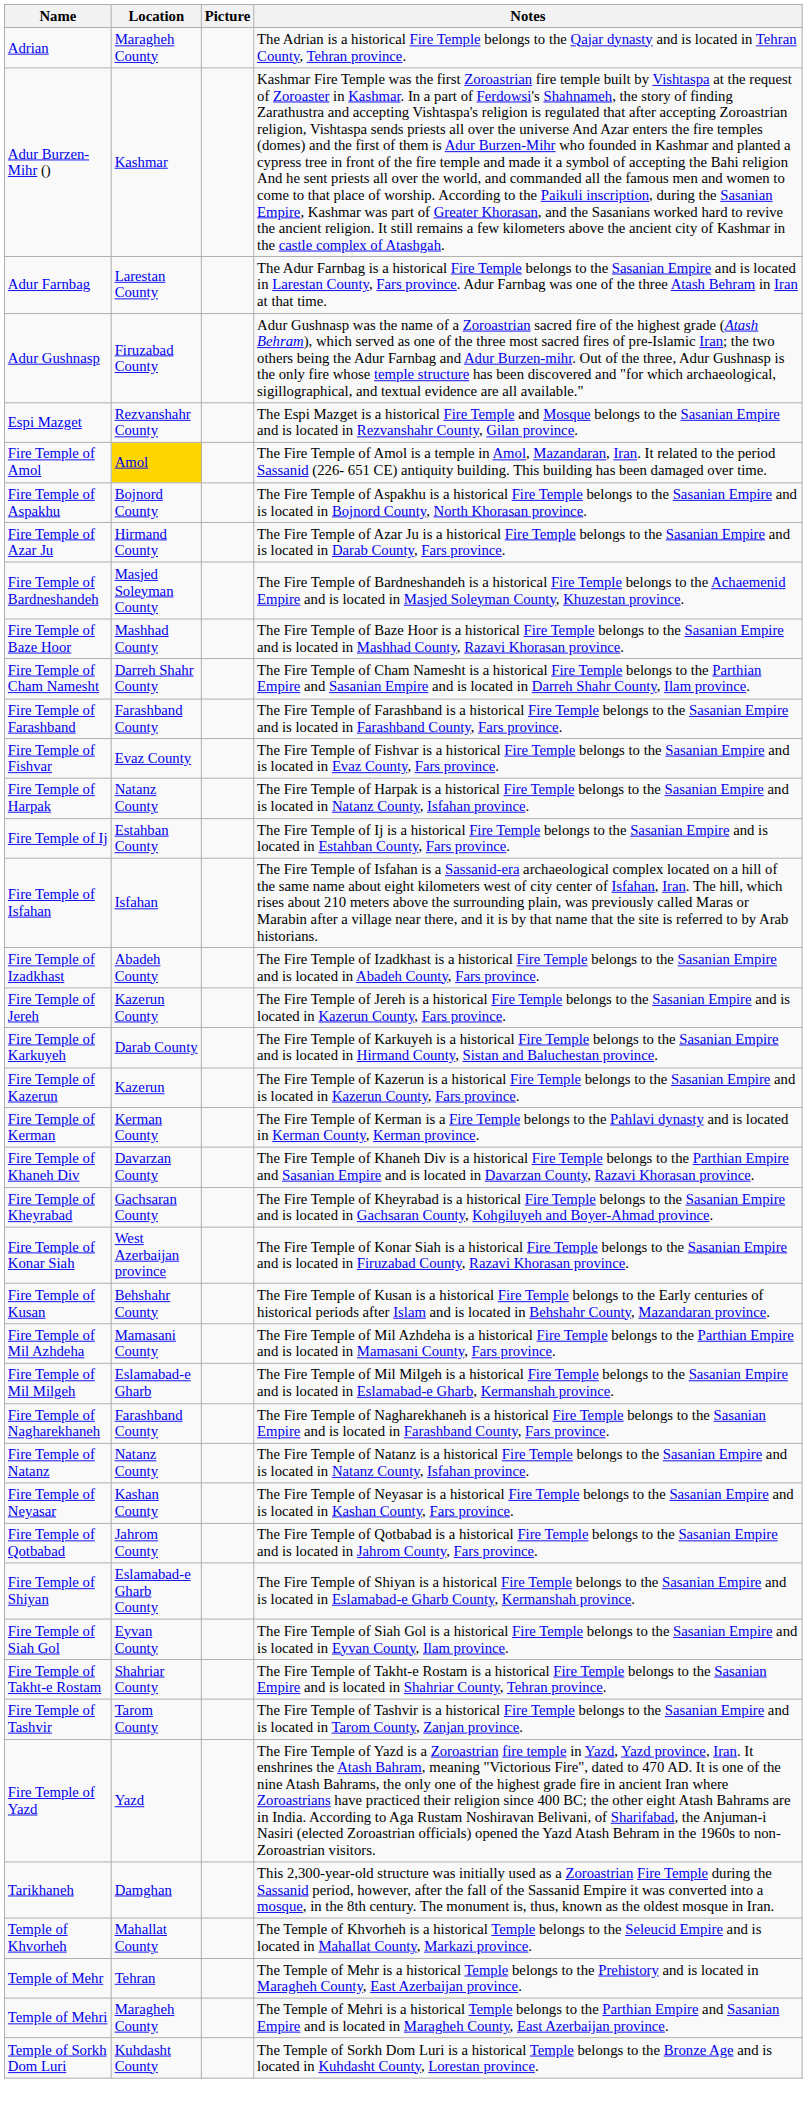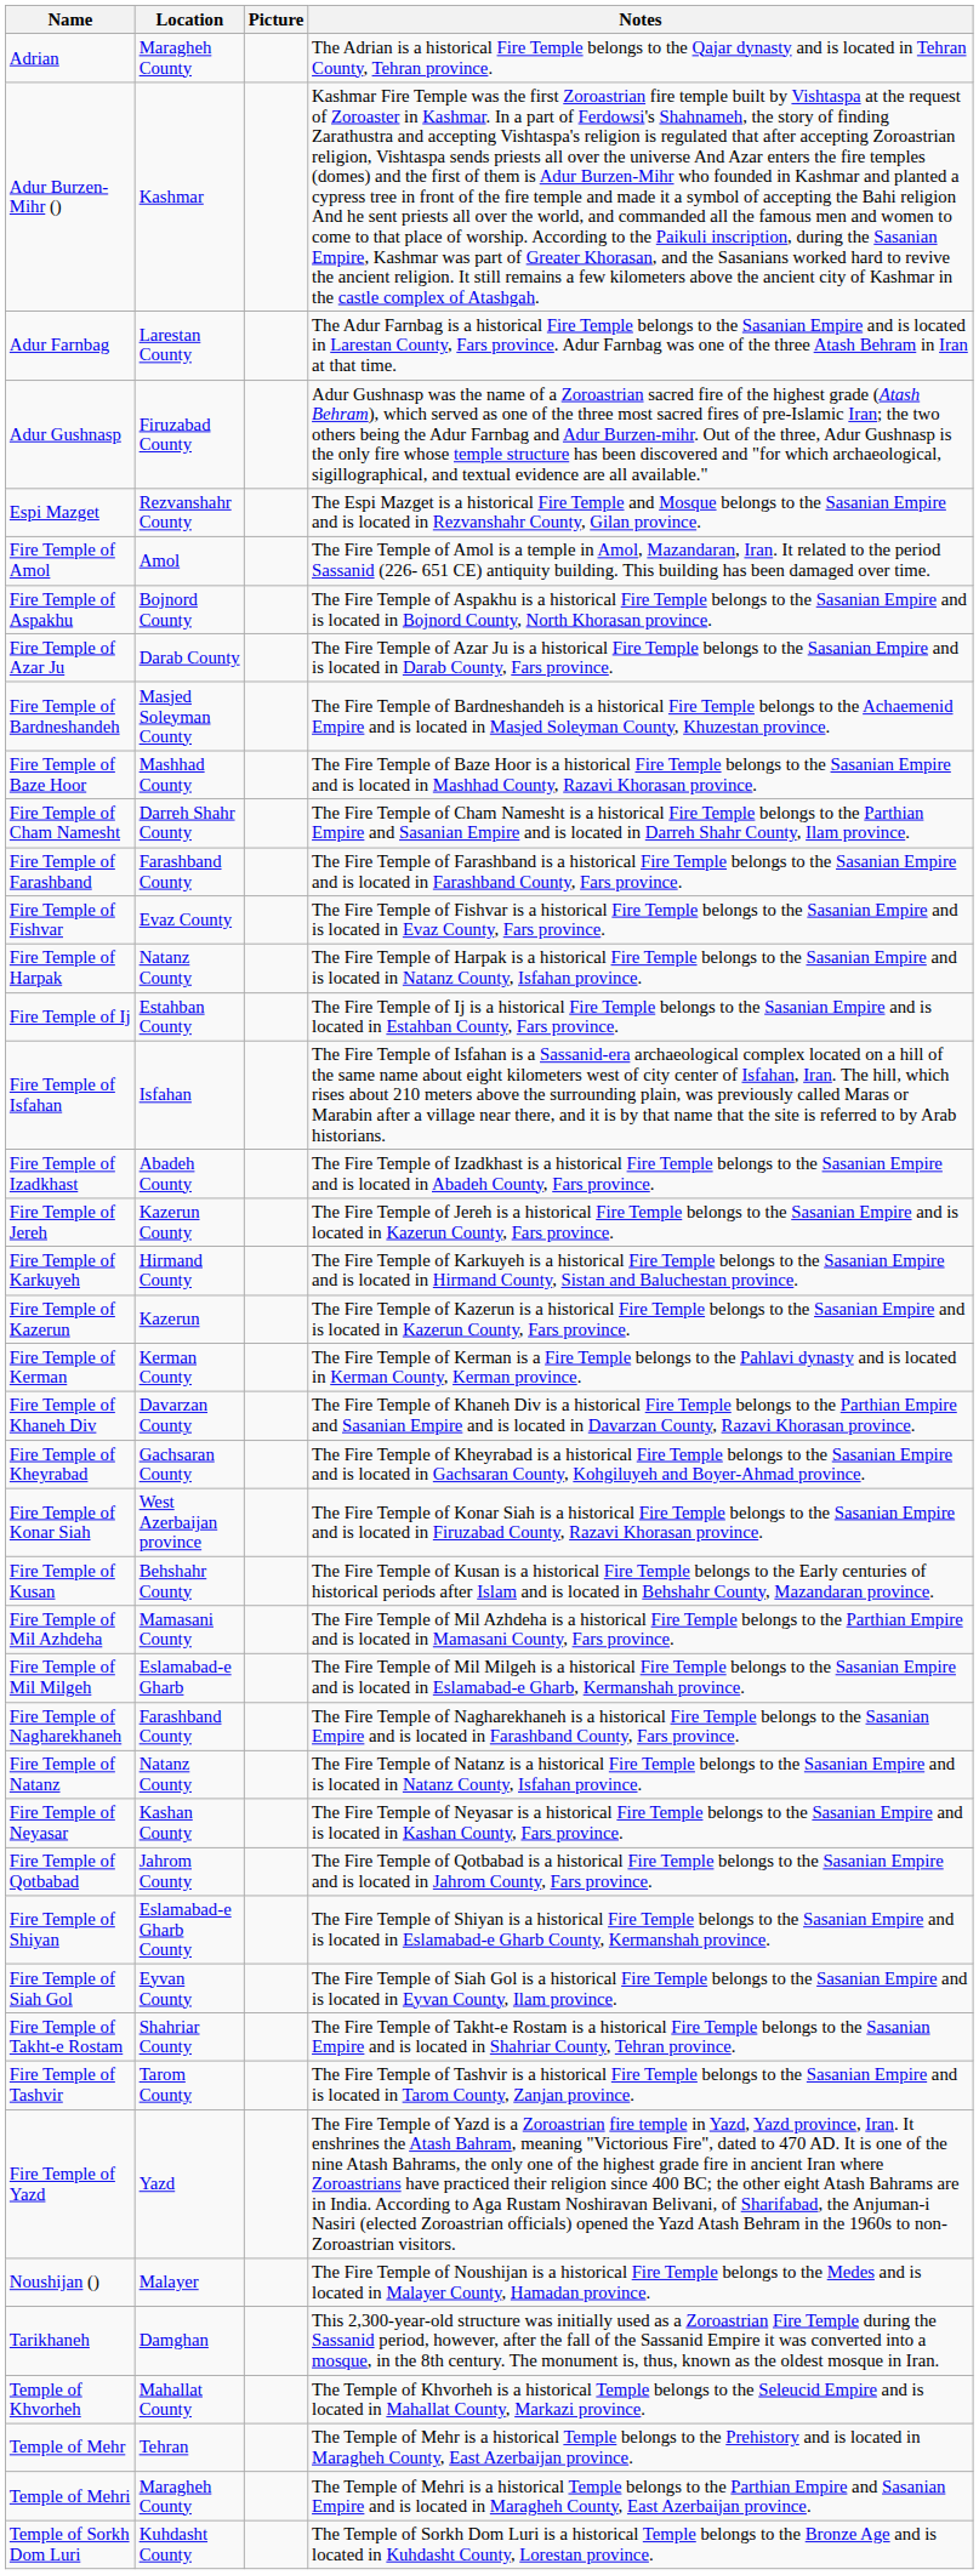Fire Temple of Amol | Location: gold background -> no background
Fire Temple of Azar Ju | Location: Hirmand County -> Darab County
Fire Temple of Karkuyeh | Location: Darab County -> Hirmand County
+ row: Noushijan () | Malayer | The Fire Temple of Noushijan is a historical Fire Temple belongs to the Medes and is located in Malayer County, Hamadan province.
